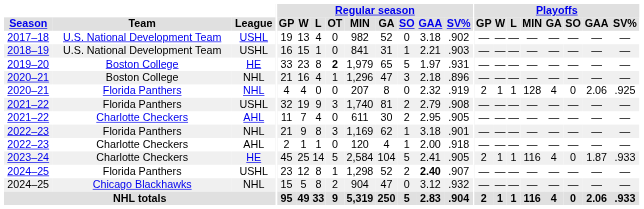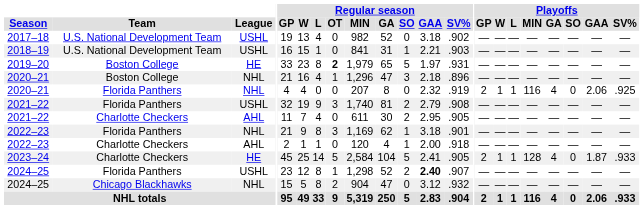2020–21 / Florida Panthers | Playoffs / MIN: 128 -> 116
2023–24 | Playoffs / MIN: 116 -> 128
